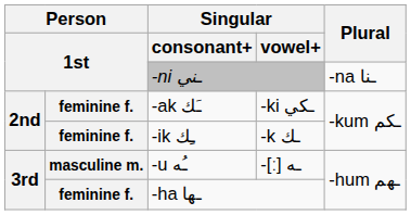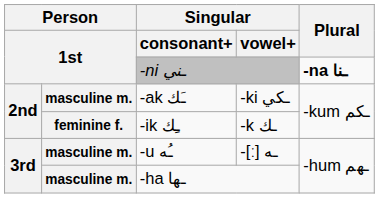-ni ـني | Plural: normal -> bold
-ak ـَك | column 2: feminine f. -> masculine m.
-ha ـها | column 2: feminine f. -> masculine m.
